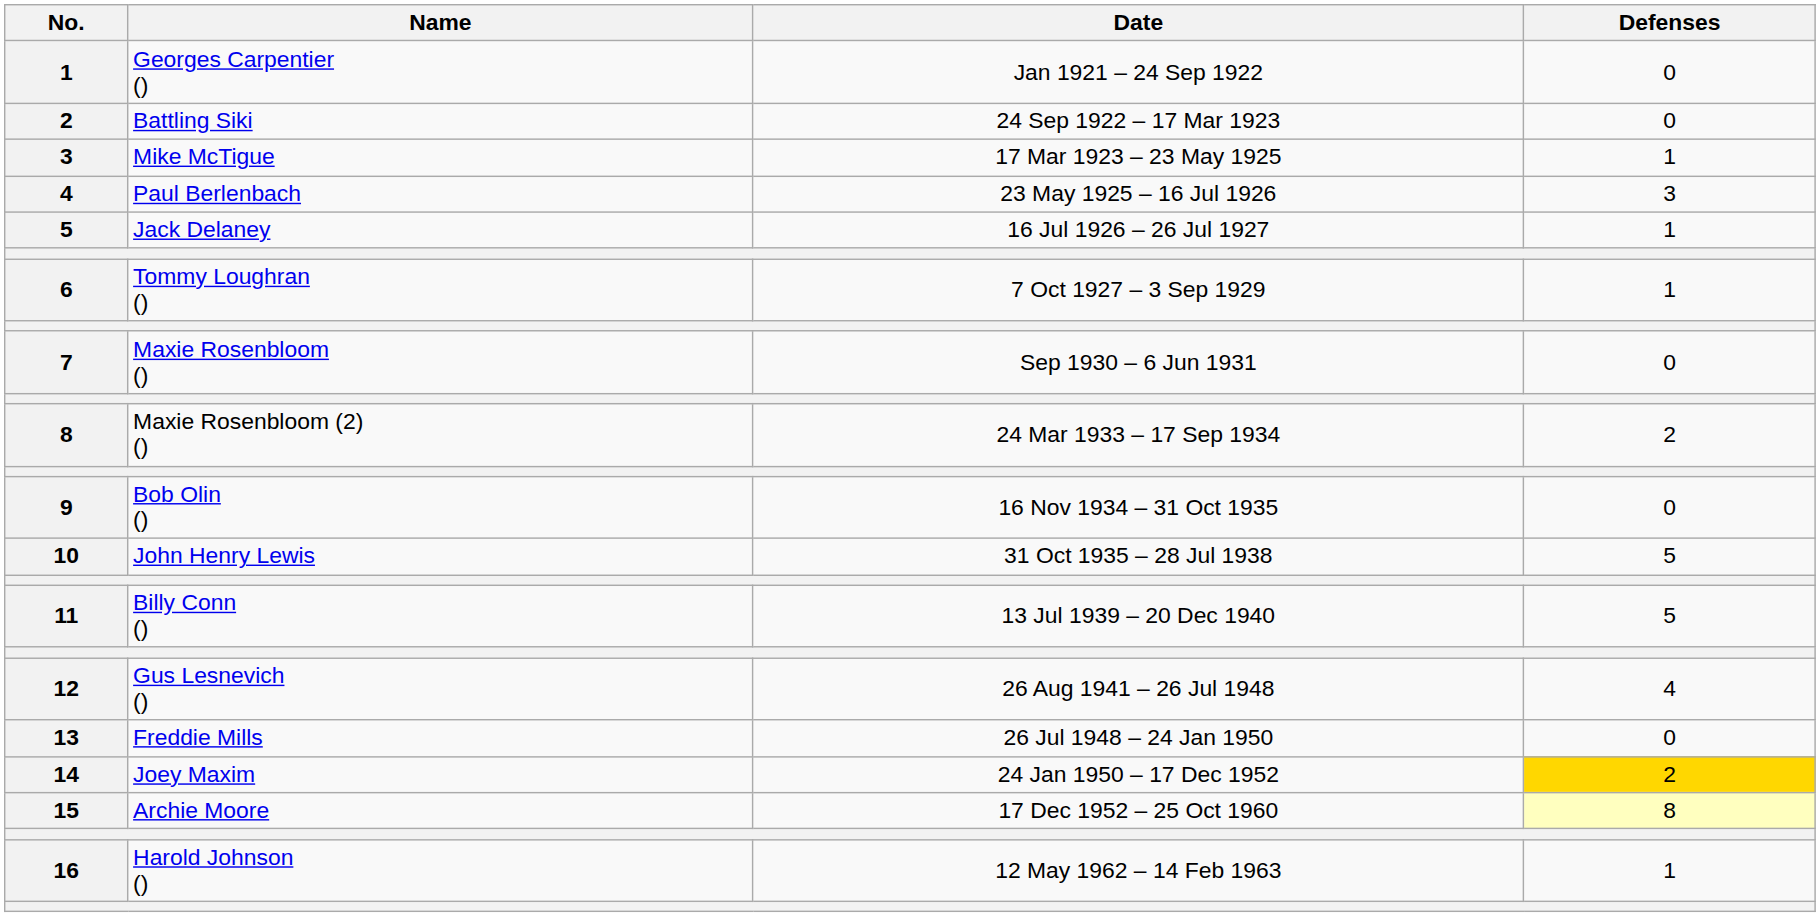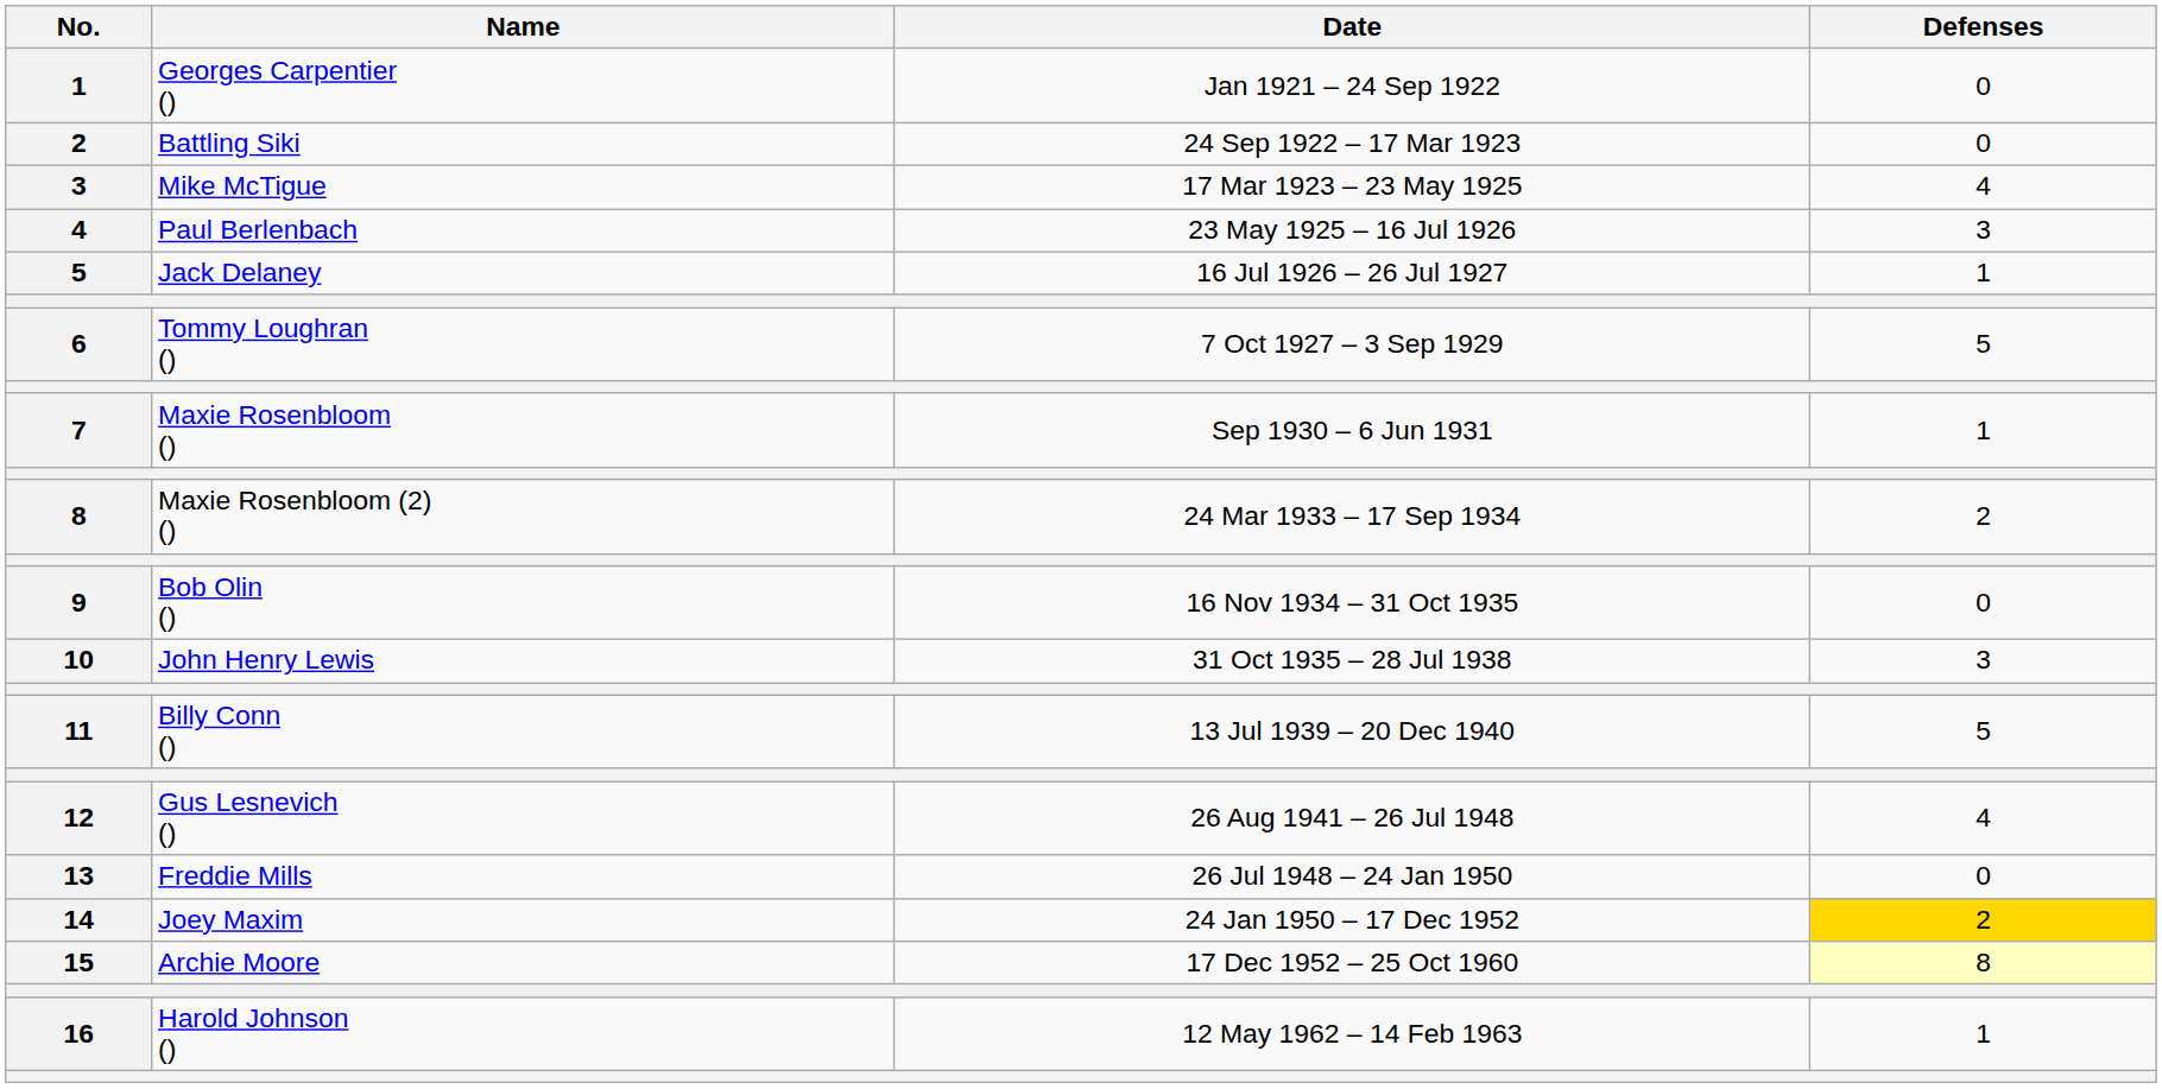Mike McTigue | Defenses: 1 -> 4
Tommy Loughran () | Defenses: 1 -> 5
Maxie Rosenbloom () | Defenses: 0 -> 1
John Henry Lewis | Defenses: 5 -> 3
